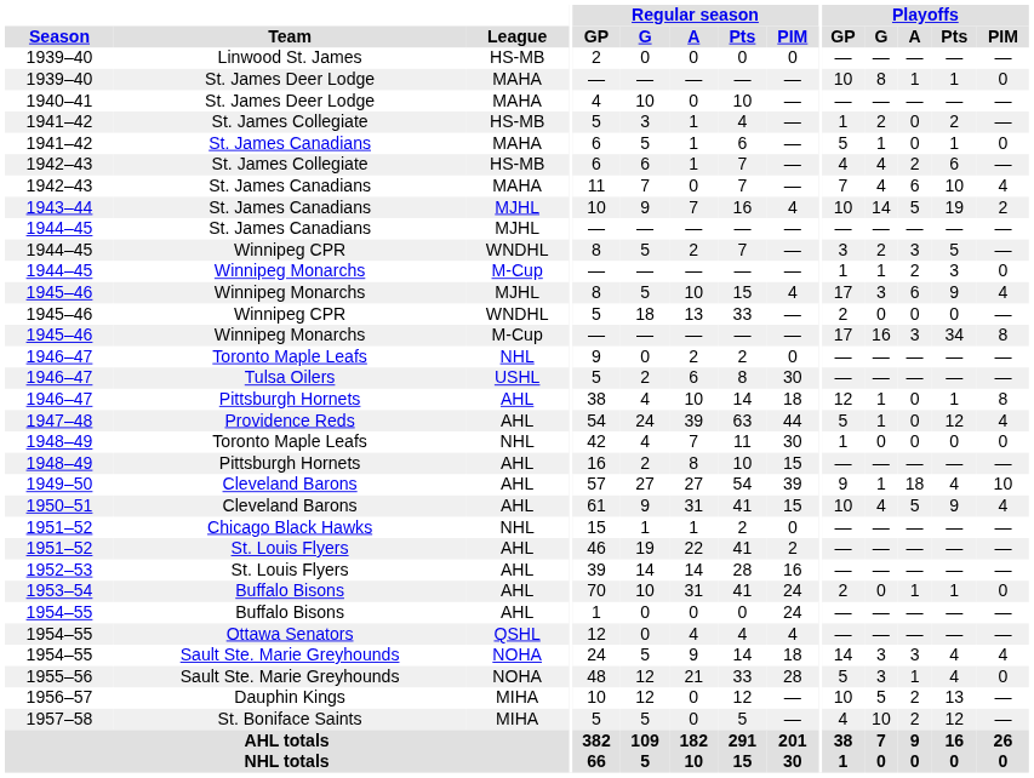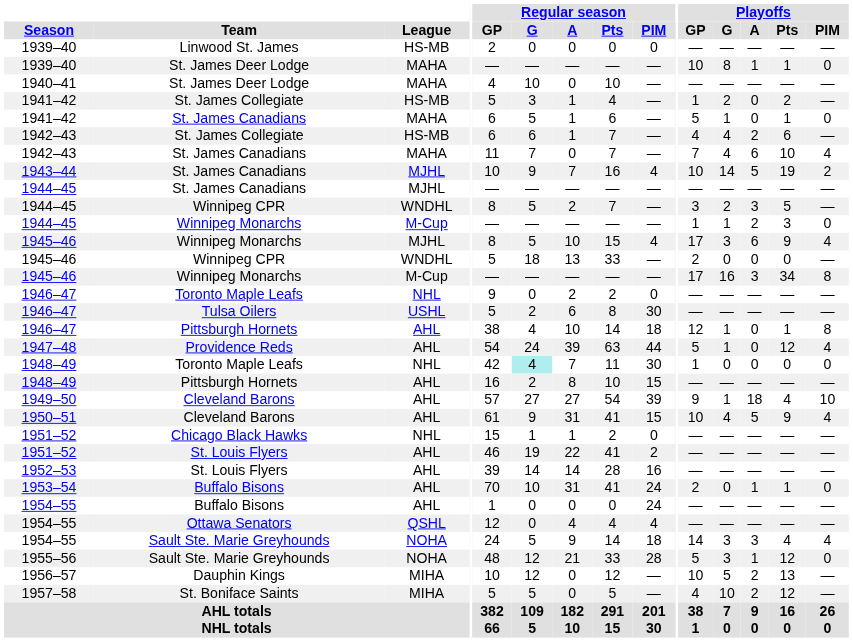1948–49 / NHL | Regular season / G: no background -> paleturquoise background
1955–56 | Playoffs / Pts: 4 -> 12
